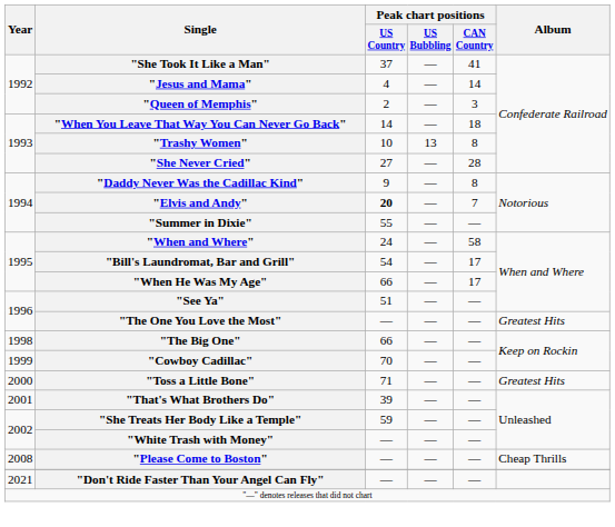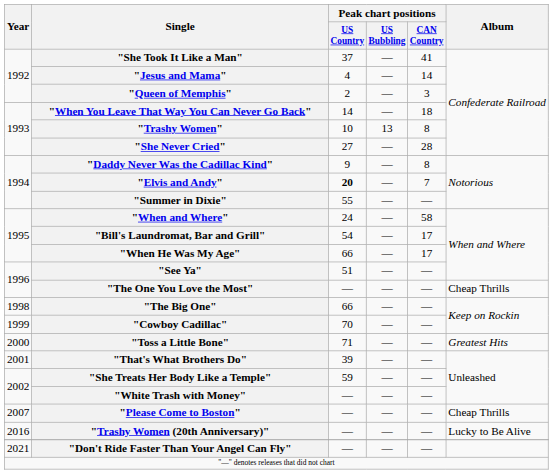"The One You Love the Most" | Album: Greatest Hits -> Cheap Thrills
"Please Come to Boston" | Year: 2008 -> 2007
+ row: 2016 | "Trashy Women (20th Anniversary)" | — | — | — | Lucky to Be Alive
